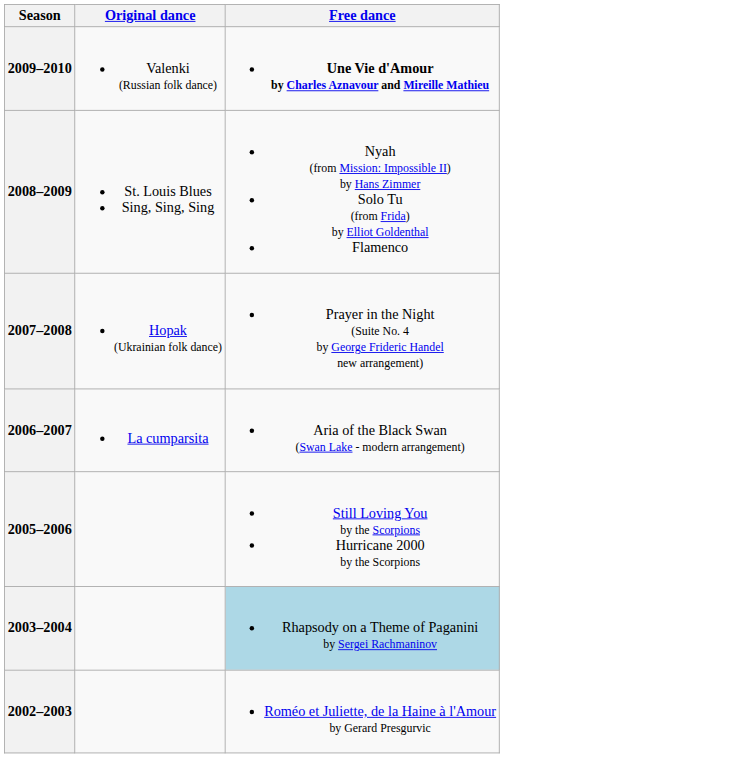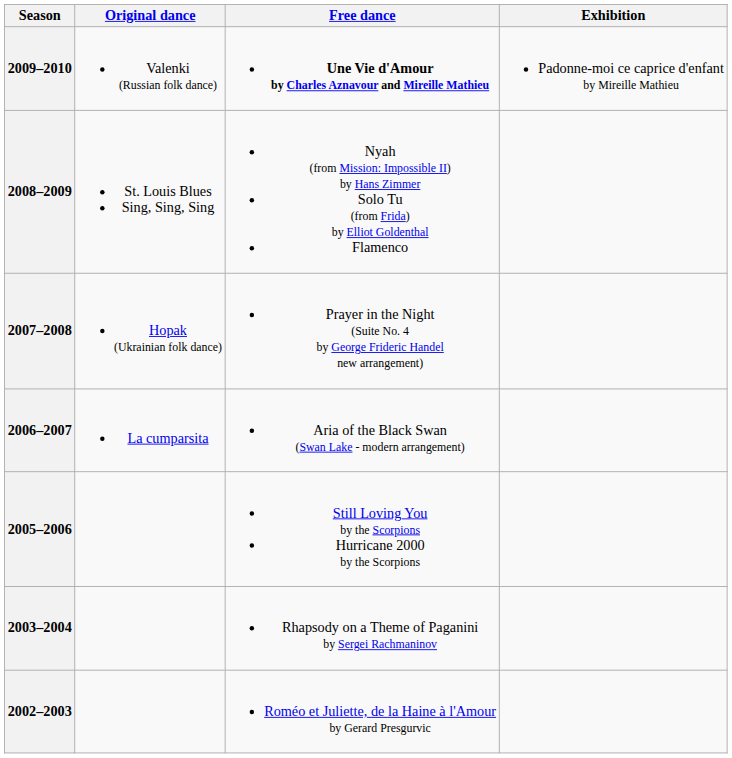+ column: Exhibition | Padonne-moi ce caprice d'enfant by Mireille Mathieu
2003–2004 | Free dance: lightblue background -> no background
